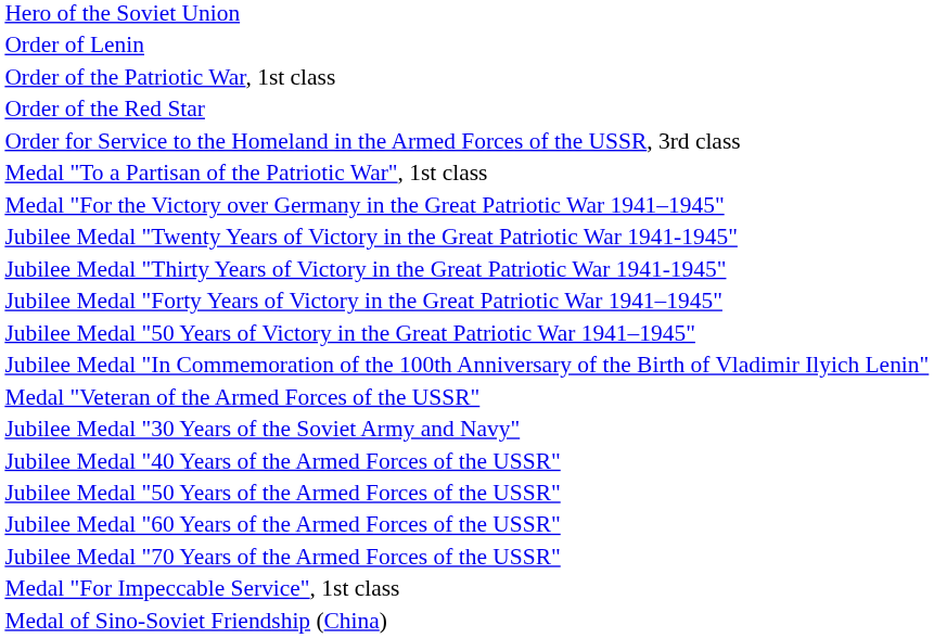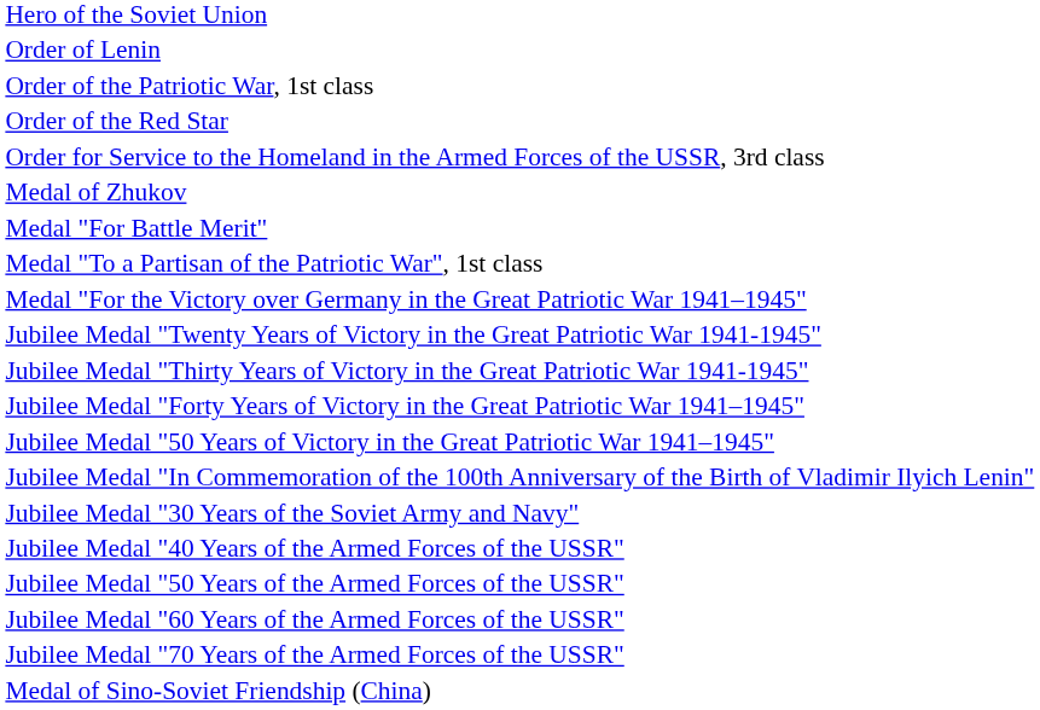+ row: Medal of Zhukov
+ row: Medal "For Battle Merit"
- row: Medal "Veteran of the Armed Forces of the USSR"
- row: Medal "For Impeccable Service", 1st class
